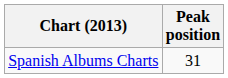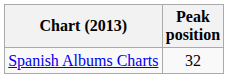Spanish Albums Charts | Peak position: 31 -> 32
